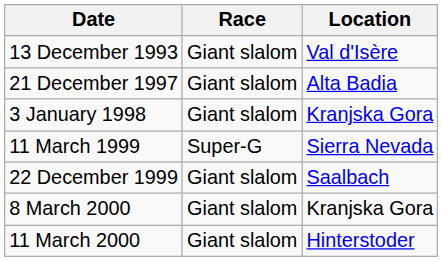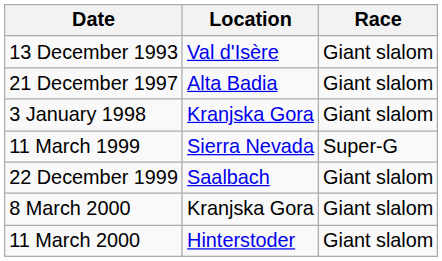columns swapped: Location <-> Race
